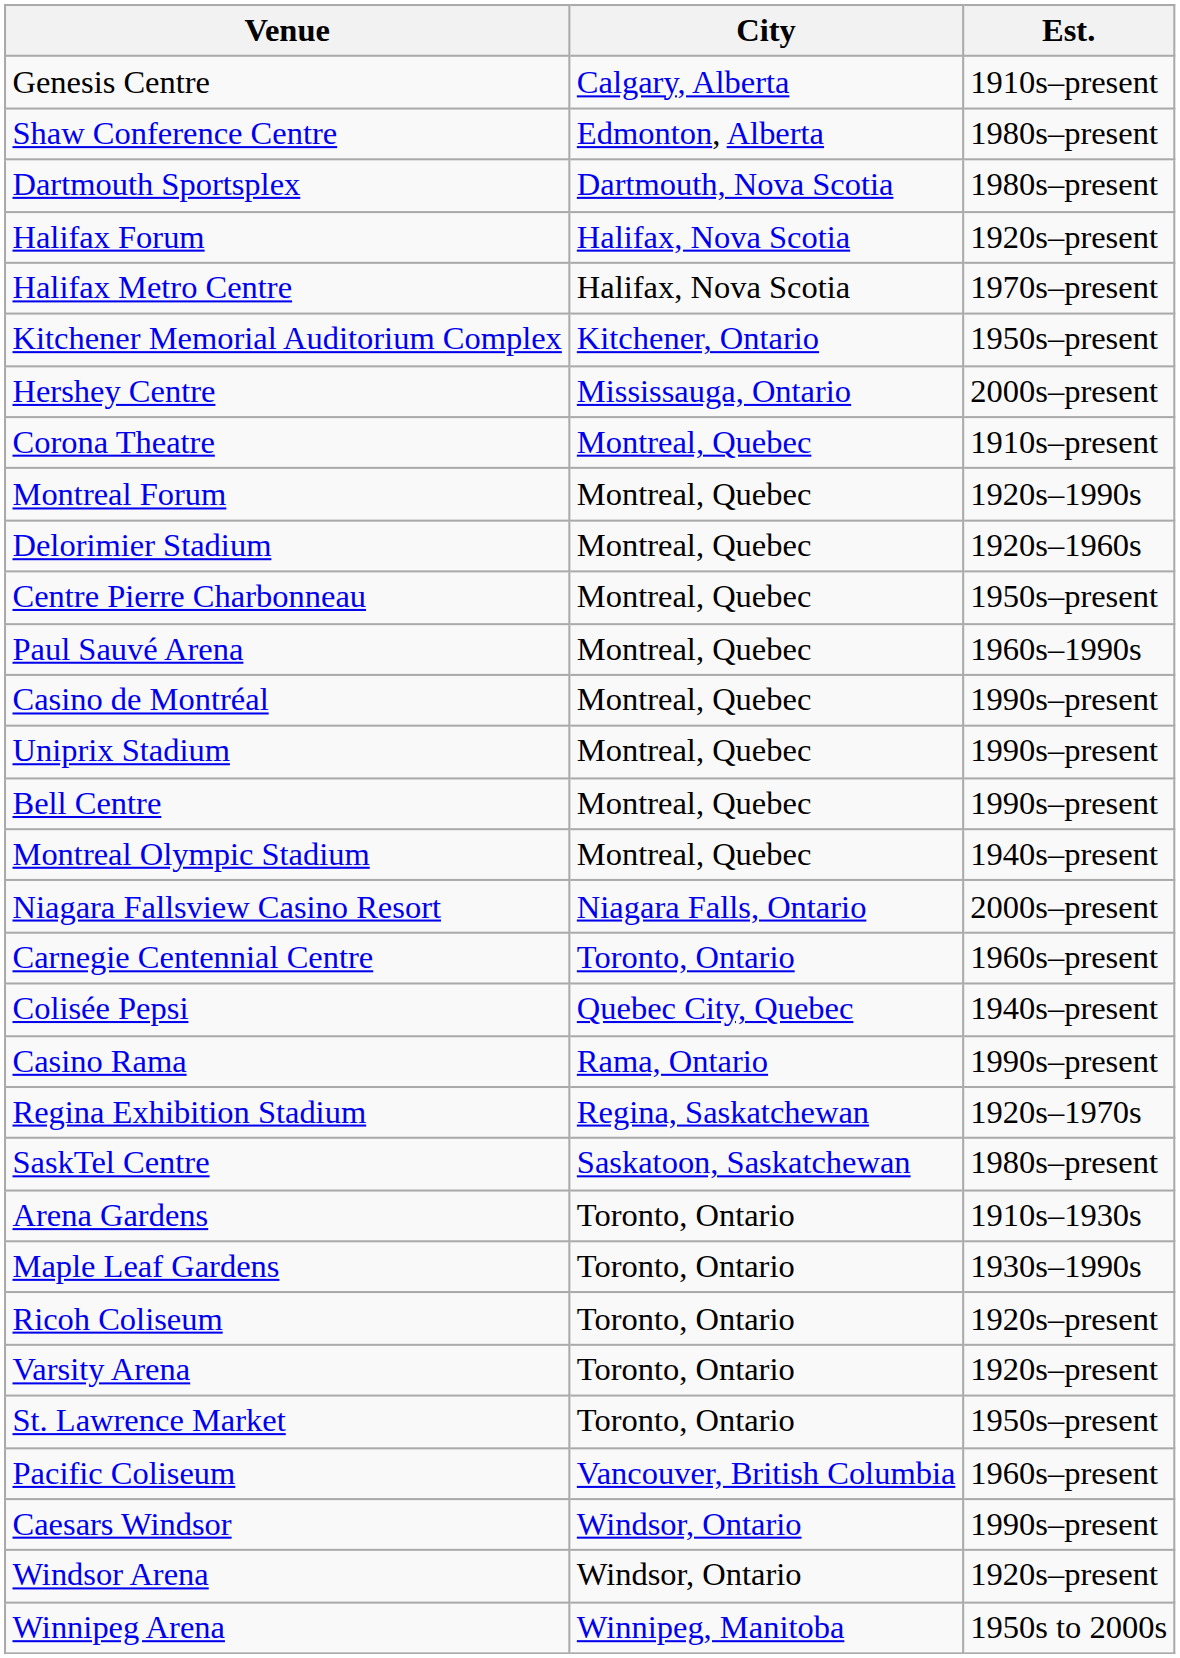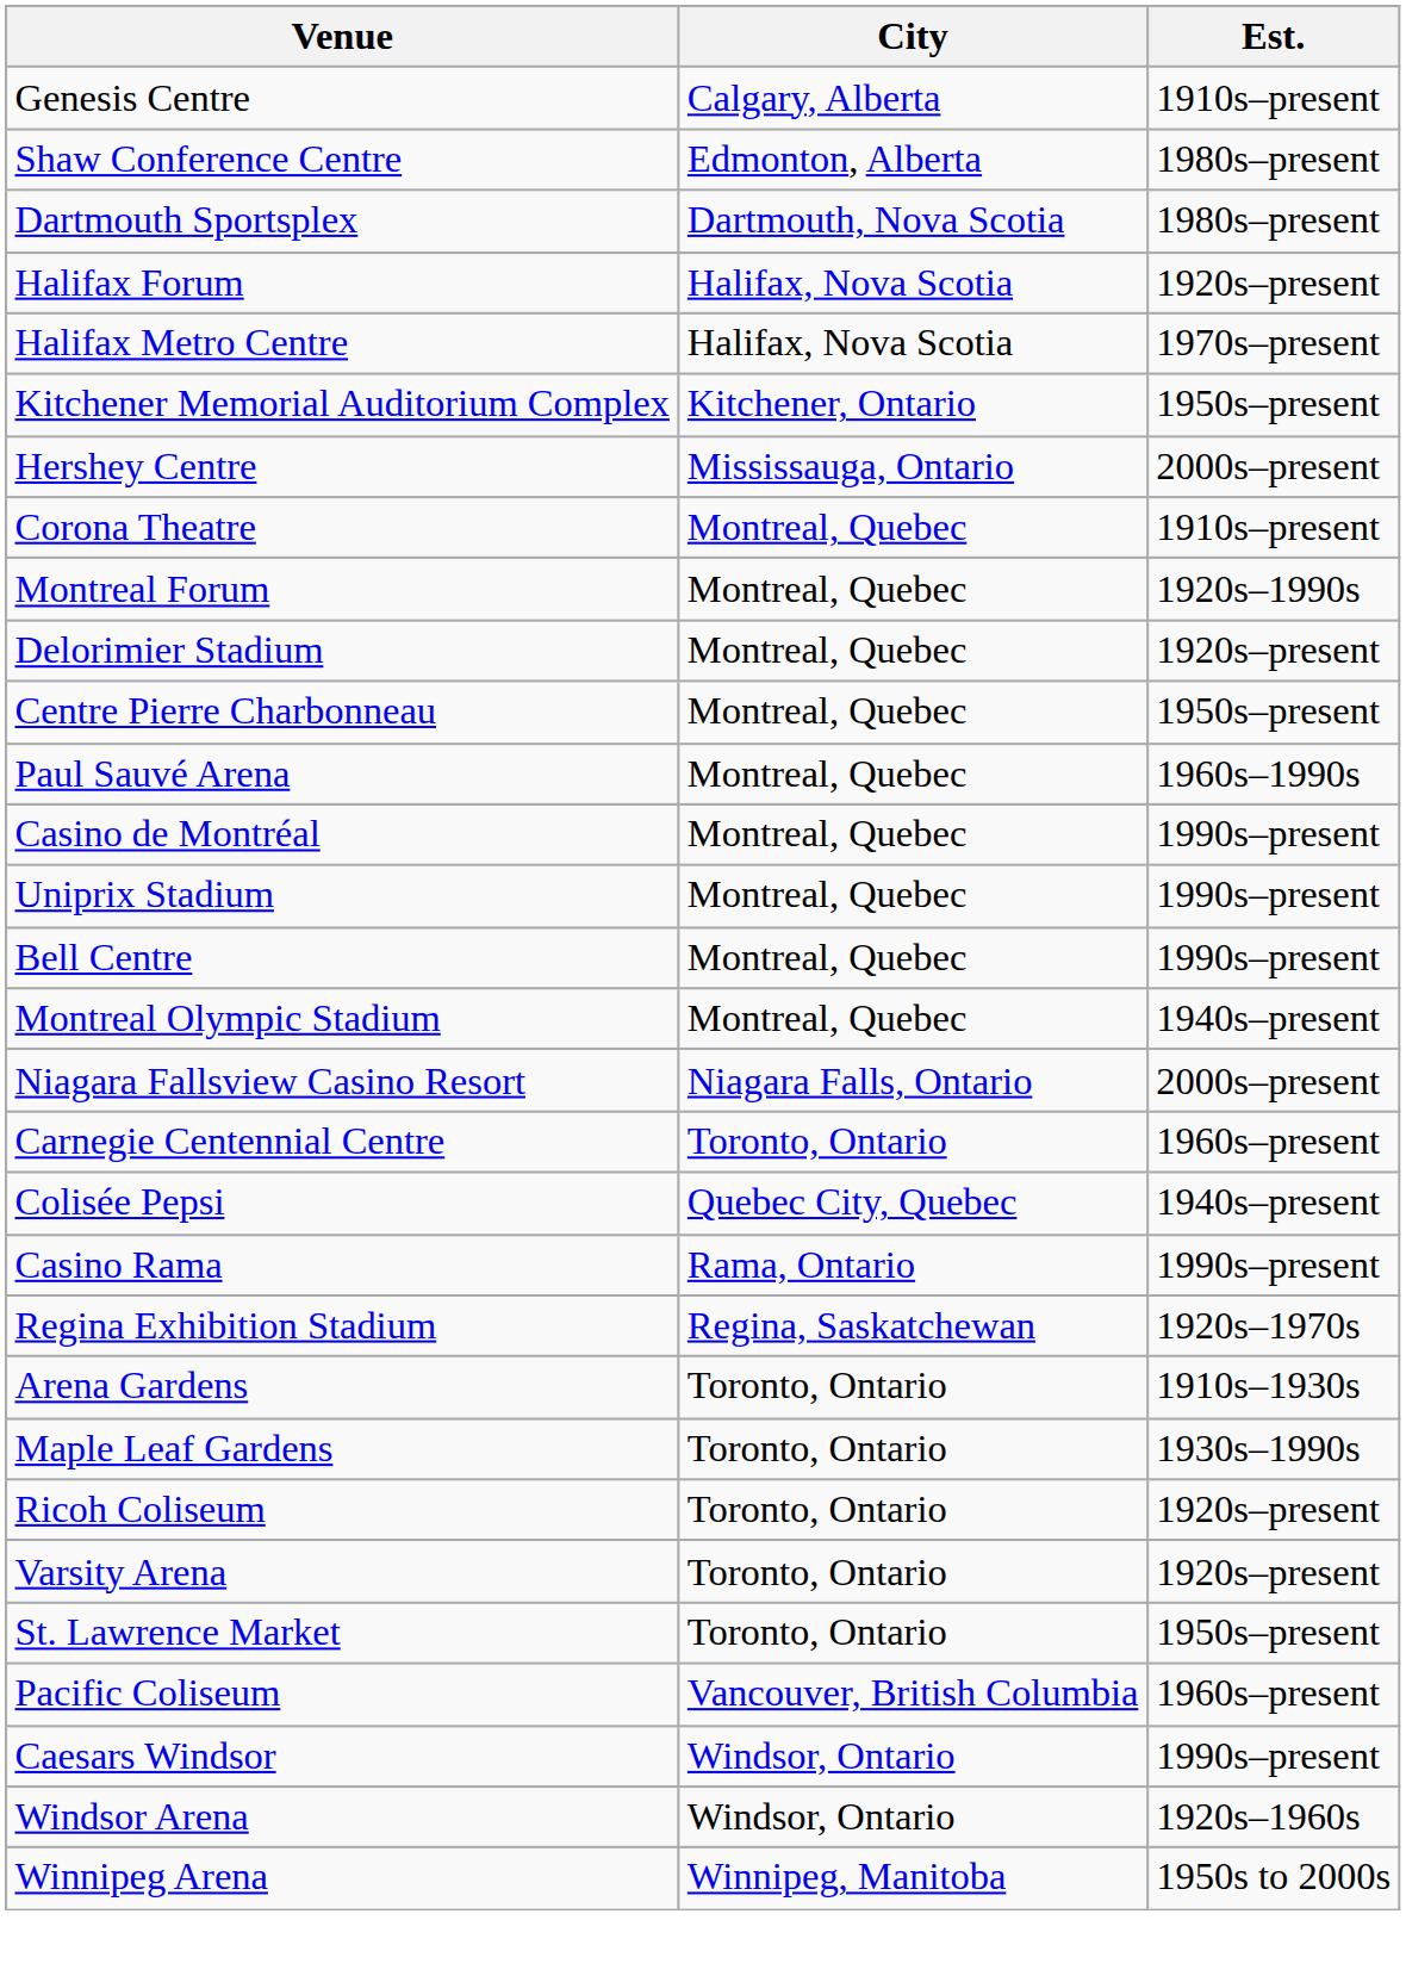Delorimier Stadium | Est.: 1920s–1960s -> 1920s–present
- row: SaskTel Centre | Saskatoon, Saskatchewan | 1980s–present
Windsor Arena | Est.: 1920s–present -> 1920s–1960s
